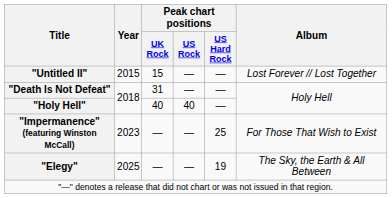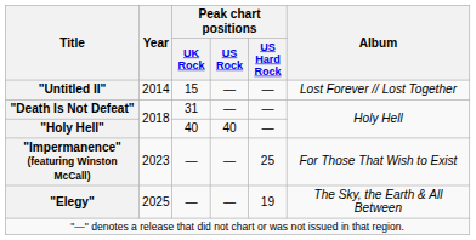"Untitled II" | Year: 2015 -> 2014
